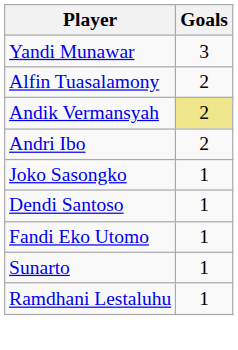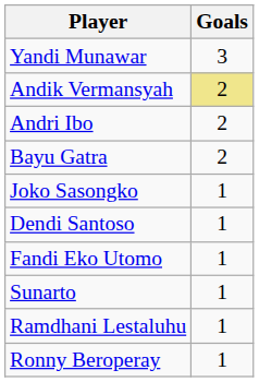- row: Alfin Tuasalamony | 2
+ row: Bayu Gatra | 2
+ row: Ronny Beroperay | 1
